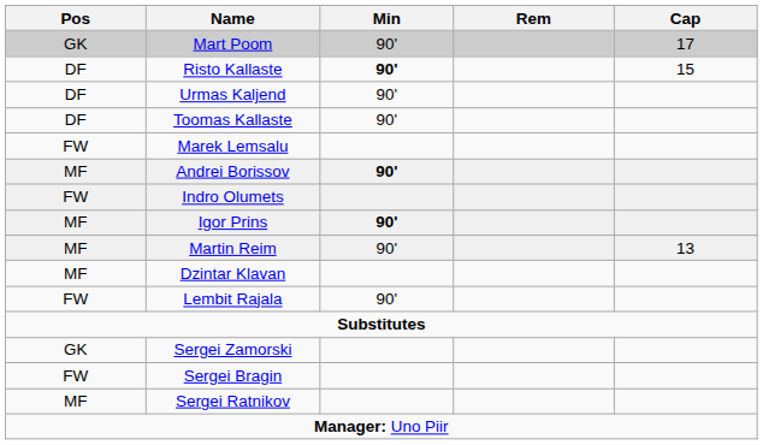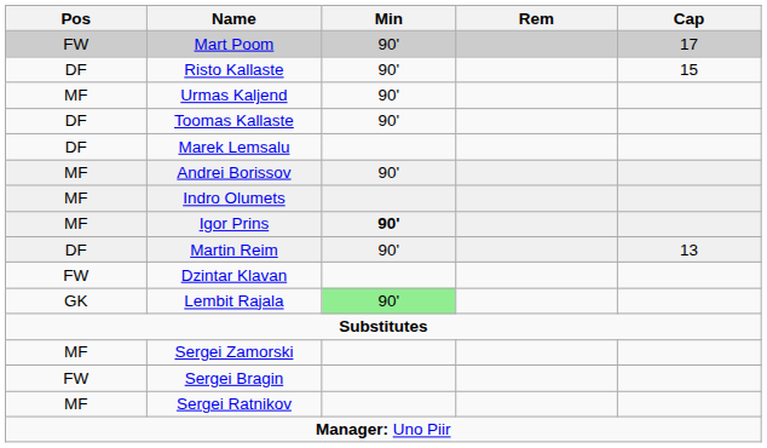Mart Poom | Pos: GK -> FW
Risto Kallaste | Min: bold -> normal
Urmas Kaljend | Pos: DF -> MF
Marek Lemsalu | Pos: FW -> DF
Andrei Borissov | Min: bold -> normal
Indro Olumets | Pos: FW -> MF
Martin Reim | Pos: MF -> DF
Dzintar Klavan | Pos: MF -> FW
Lembit Rajala | Pos: FW -> GK
Lembit Rajala | Min: no background -> lightgreen background
Sergei Zamorski | Pos: GK -> MF
